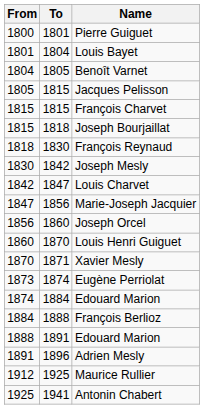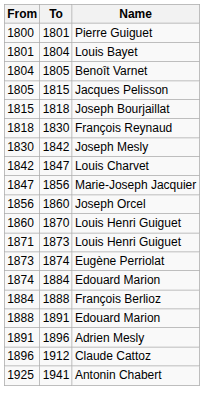- row: 1815 | 1815 | François Charvet
- row: 1870 | 1871 | Xavier Mesly
+ row: 1871 | 1873 | Louis Henri Guiguet
+ row: 1896 | 1912 | Claude Cattoz
- row: 1912 | 1925 | Maurice Rullier
